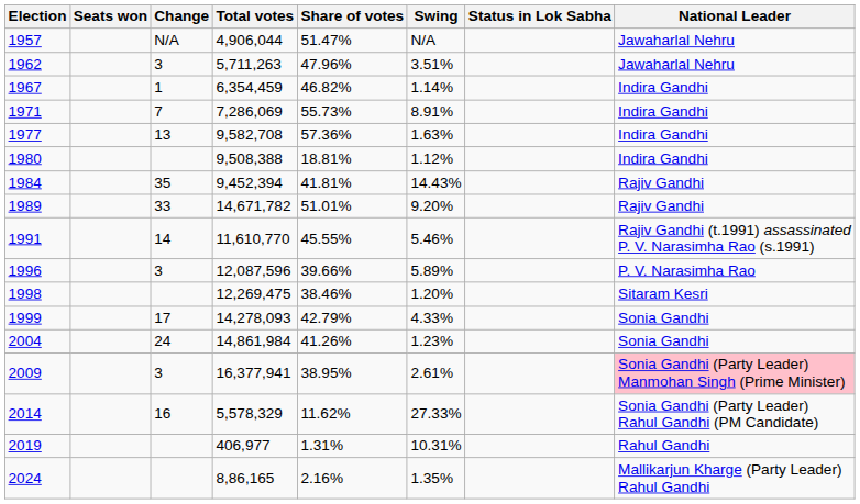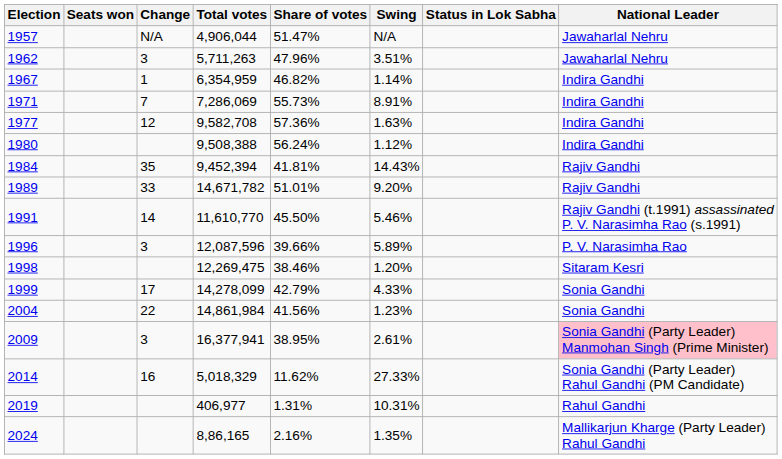1967 | Total votes: 6,354,459 -> 6,354,959
1977 | Change: 13 -> 12
1980 | Share of votes: 18.81% -> 56.24%
1991 | Share of votes: 45.55% -> 45.50%
1999 | Total votes: 14,278,093 -> 14,278,099
2004 | Change: 24 -> 22
2004 | Share of votes: 41.26% -> 41.56%
2014 | Total votes: 5,578,329 -> 5,018,329
